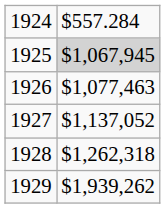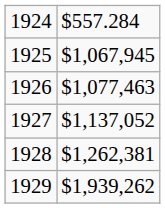1925 | column 2: lightgrey background -> no background
1928 | column 2: $1,262,318 -> $1,262,381
